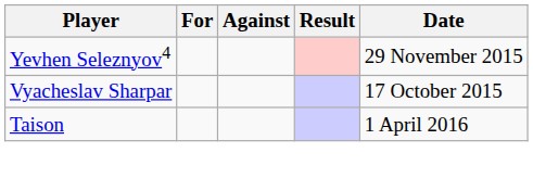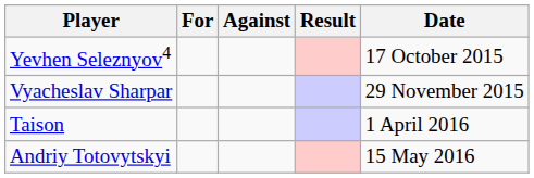Yevhen Seleznyov4 | Date: 29 November 2015 -> 17 October 2015
Vyacheslav Sharpar | Date: 17 October 2015 -> 29 November 2015
+ row: Andriy Totovytskyi | 15 May 2016
